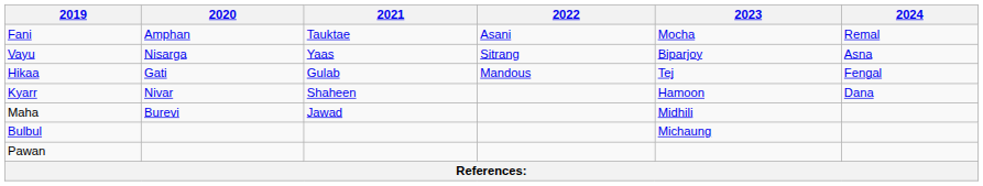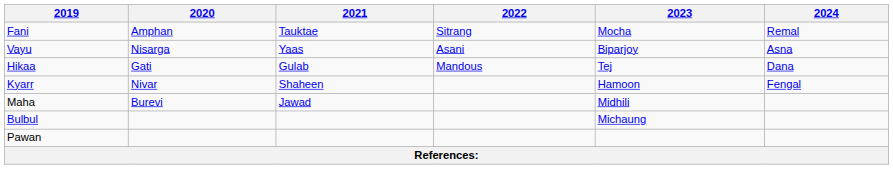Fani | 2022: Asani -> Sitrang
Vayu | 2022: Sitrang -> Asani
Hikaa | 2024: Fengal -> Dana
Kyarr | 2024: Dana -> Fengal
